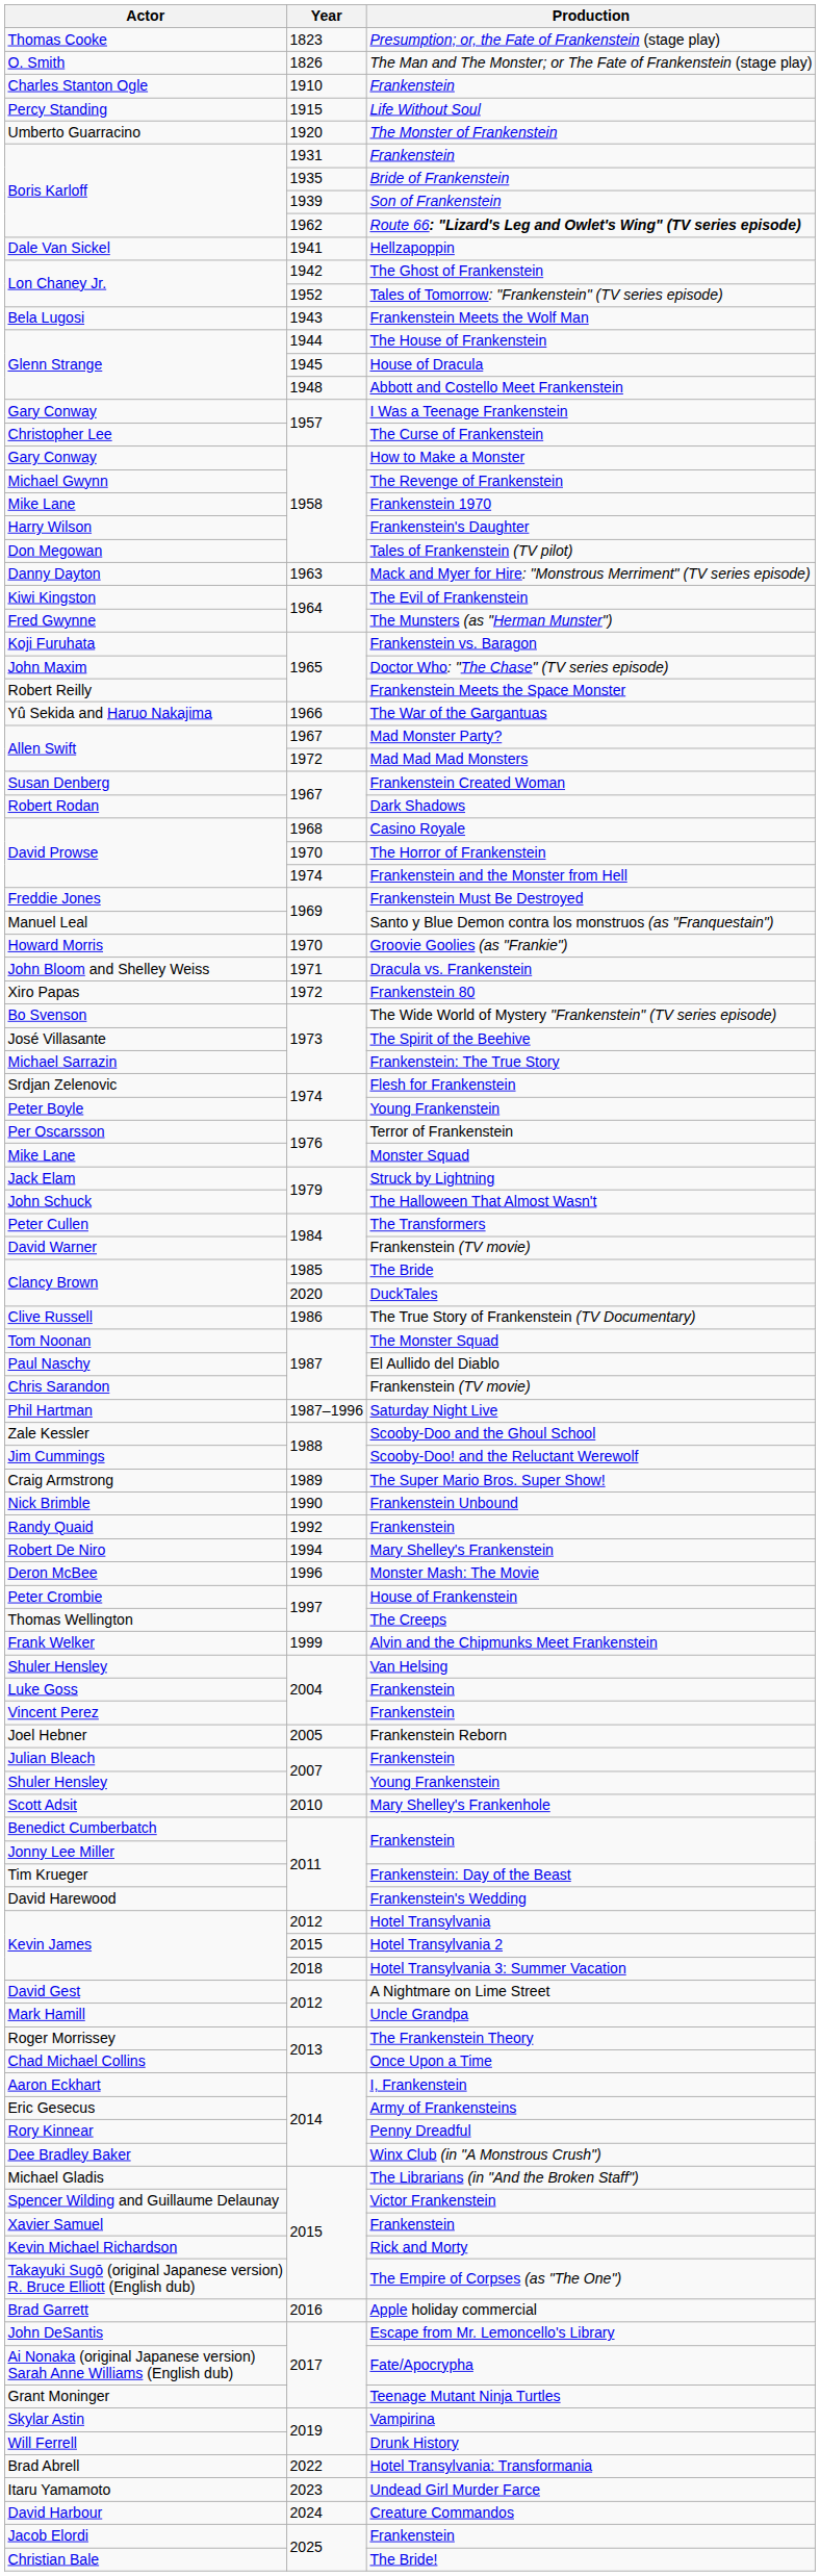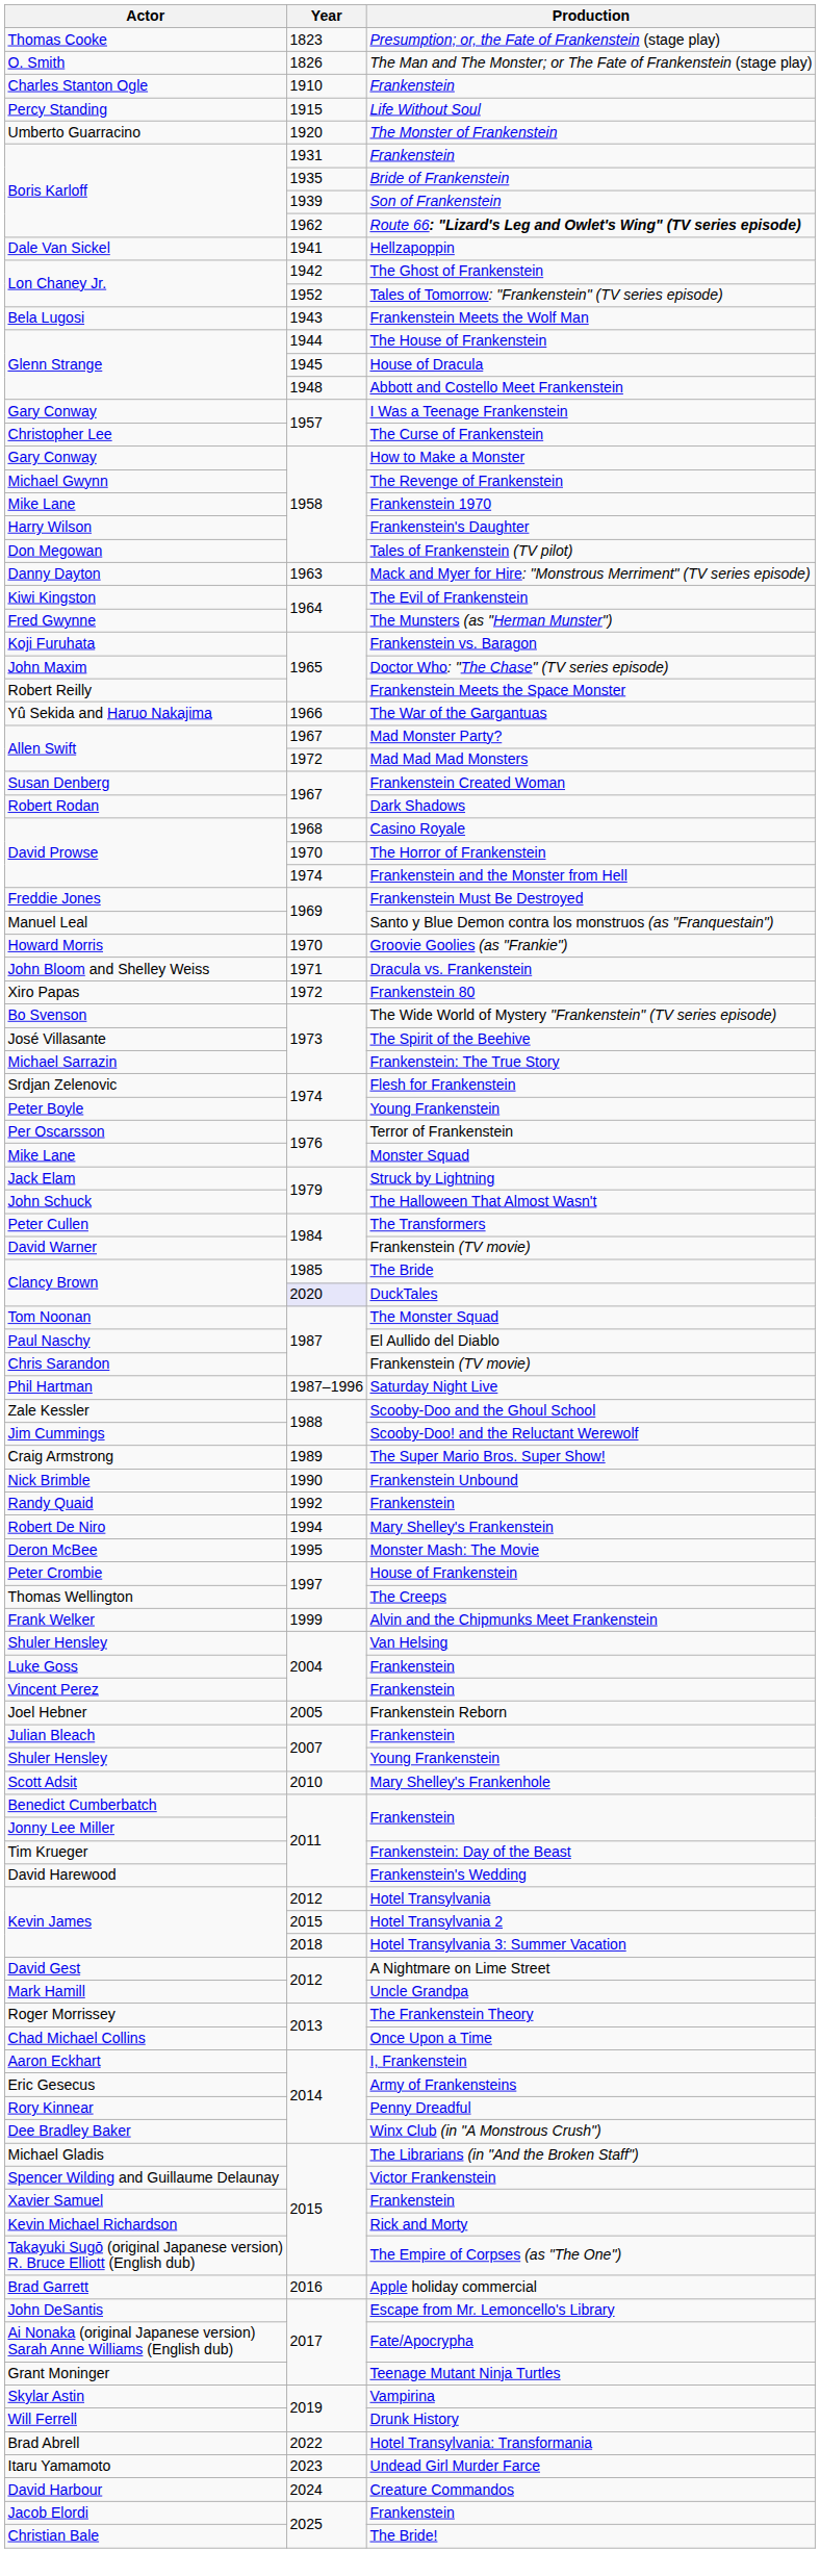DuckTales | Year: no background -> lavender background
- row: Clive Russell | 1986 | The True Story of Frankenstein (TV Documentary)
Monster Mash: The Movie | Year: 1996 -> 1995
